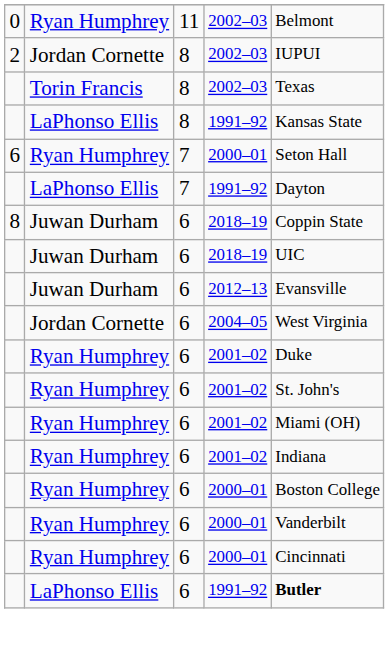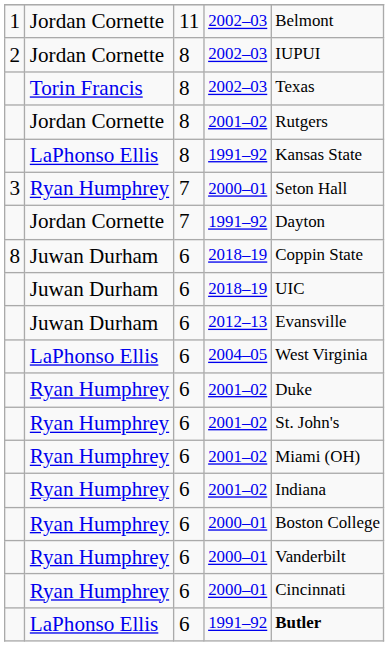11 / 2002–03 | column 1: 0 -> 1
11 / 2002–03 | column 2: Ryan Humphrey -> Jordan Cornette
+ row: Jordan Cornette | 8 | 2001–02 | Rutgers
7 / 2000–01 | column 1: 6 -> 3
7 / 1991–92 | column 2: LaPhonso Ellis -> Jordan Cornette
2004–05 | column 2: Jordan Cornette -> LaPhonso Ellis
